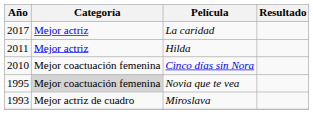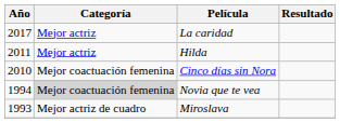Novia que te vea | Año: 1995 -> 1994
